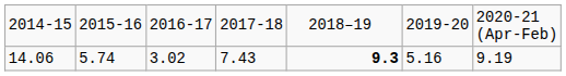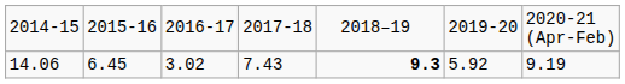14.06 | column 2: 5.74 -> 6.45
14.06 | column 6: 5.16 -> 5.92
